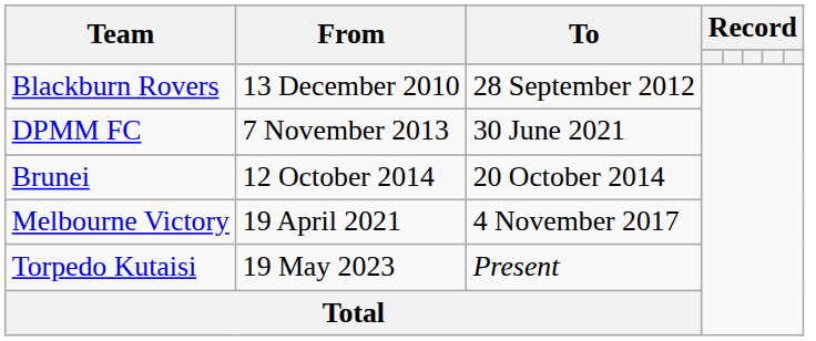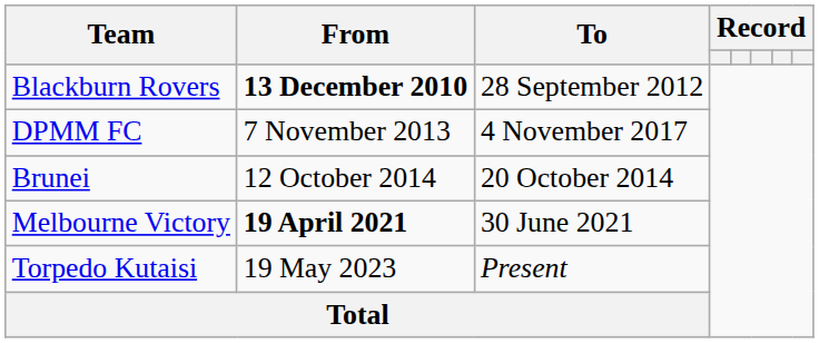Blackburn Rovers | From: normal -> bold
DPMM FC | To: 30 June 2021 -> 4 November 2017
Melbourne Victory | From: normal -> bold
Melbourne Victory | To: 4 November 2017 -> 30 June 2021
